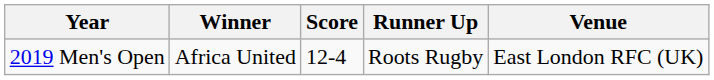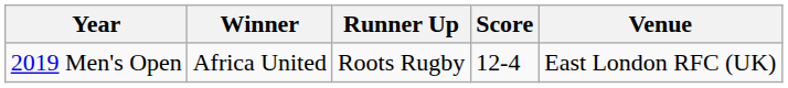columns swapped: Score <-> Runner Up
